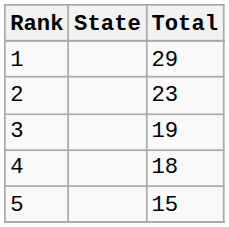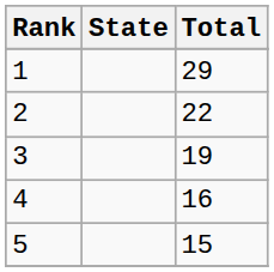2 | Total: 23 -> 22
4 | Total: 18 -> 16
